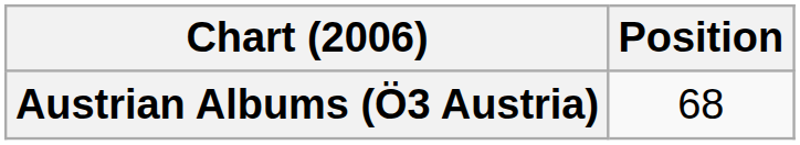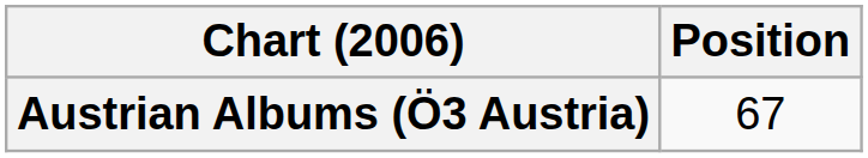Austrian Albums (Ö3 Austria) | Position: 68 -> 67
